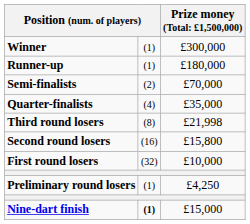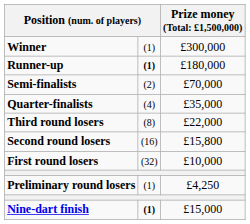Runner-up | column 2: normal -> bold
Third round losers | column 3: £21,998 -> £22,000
